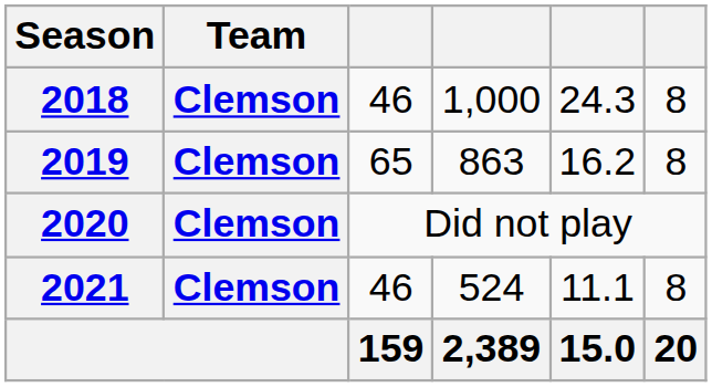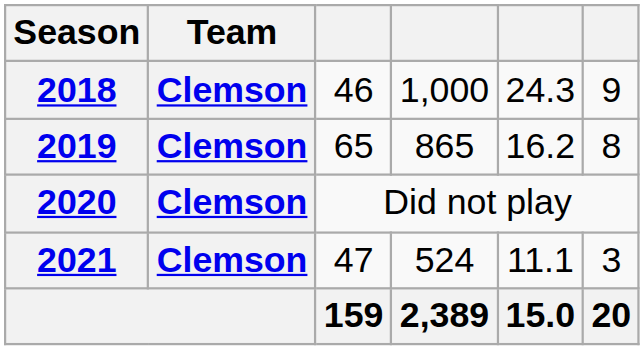2018 | column 6: 8 -> 9
2019 | column 4: 863 -> 865
2021 | column 3: 46 -> 47
2021 | column 6: 8 -> 3
